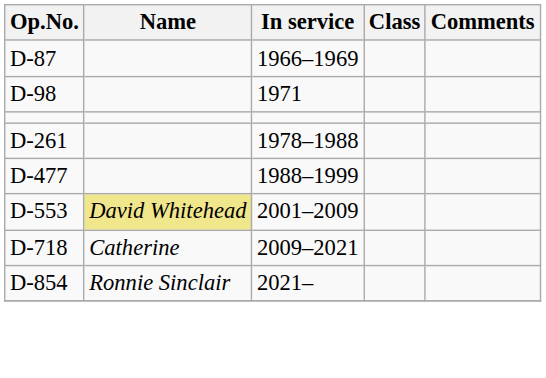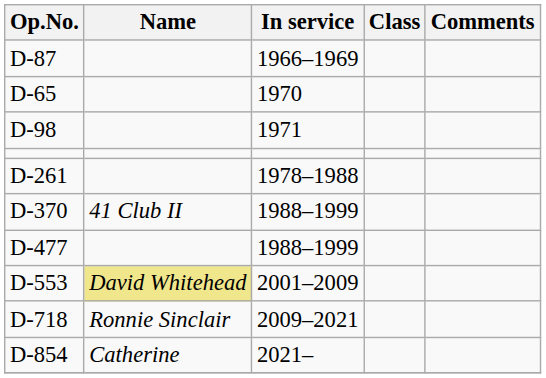+ row: D-65 | 1970
+ row: D-370 | 41 Club II | 1988–1999
D-718 | Name: Catherine -> Ronnie Sinclair
D-854 | Name: Ronnie Sinclair -> Catherine
